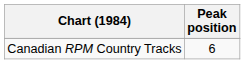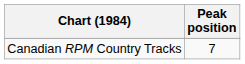Canadian RPM Country Tracks | Peak position: 6 -> 7
